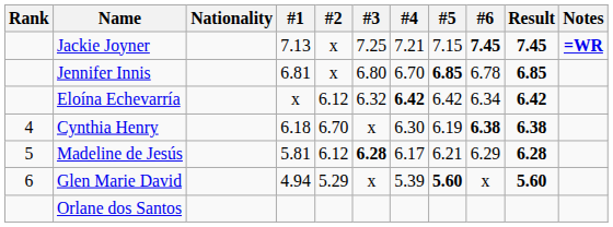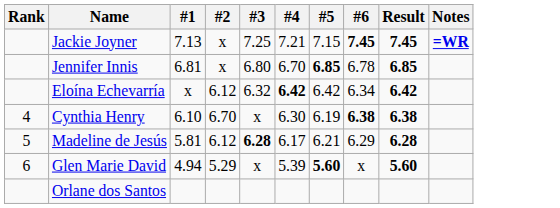- column: Nationality
Cynthia Henry | #1: 6.18 -> 6.10
